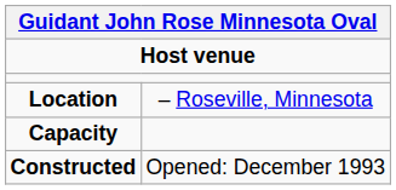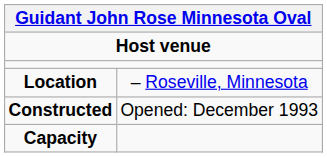rows swapped: Constructed <-> Capacity
